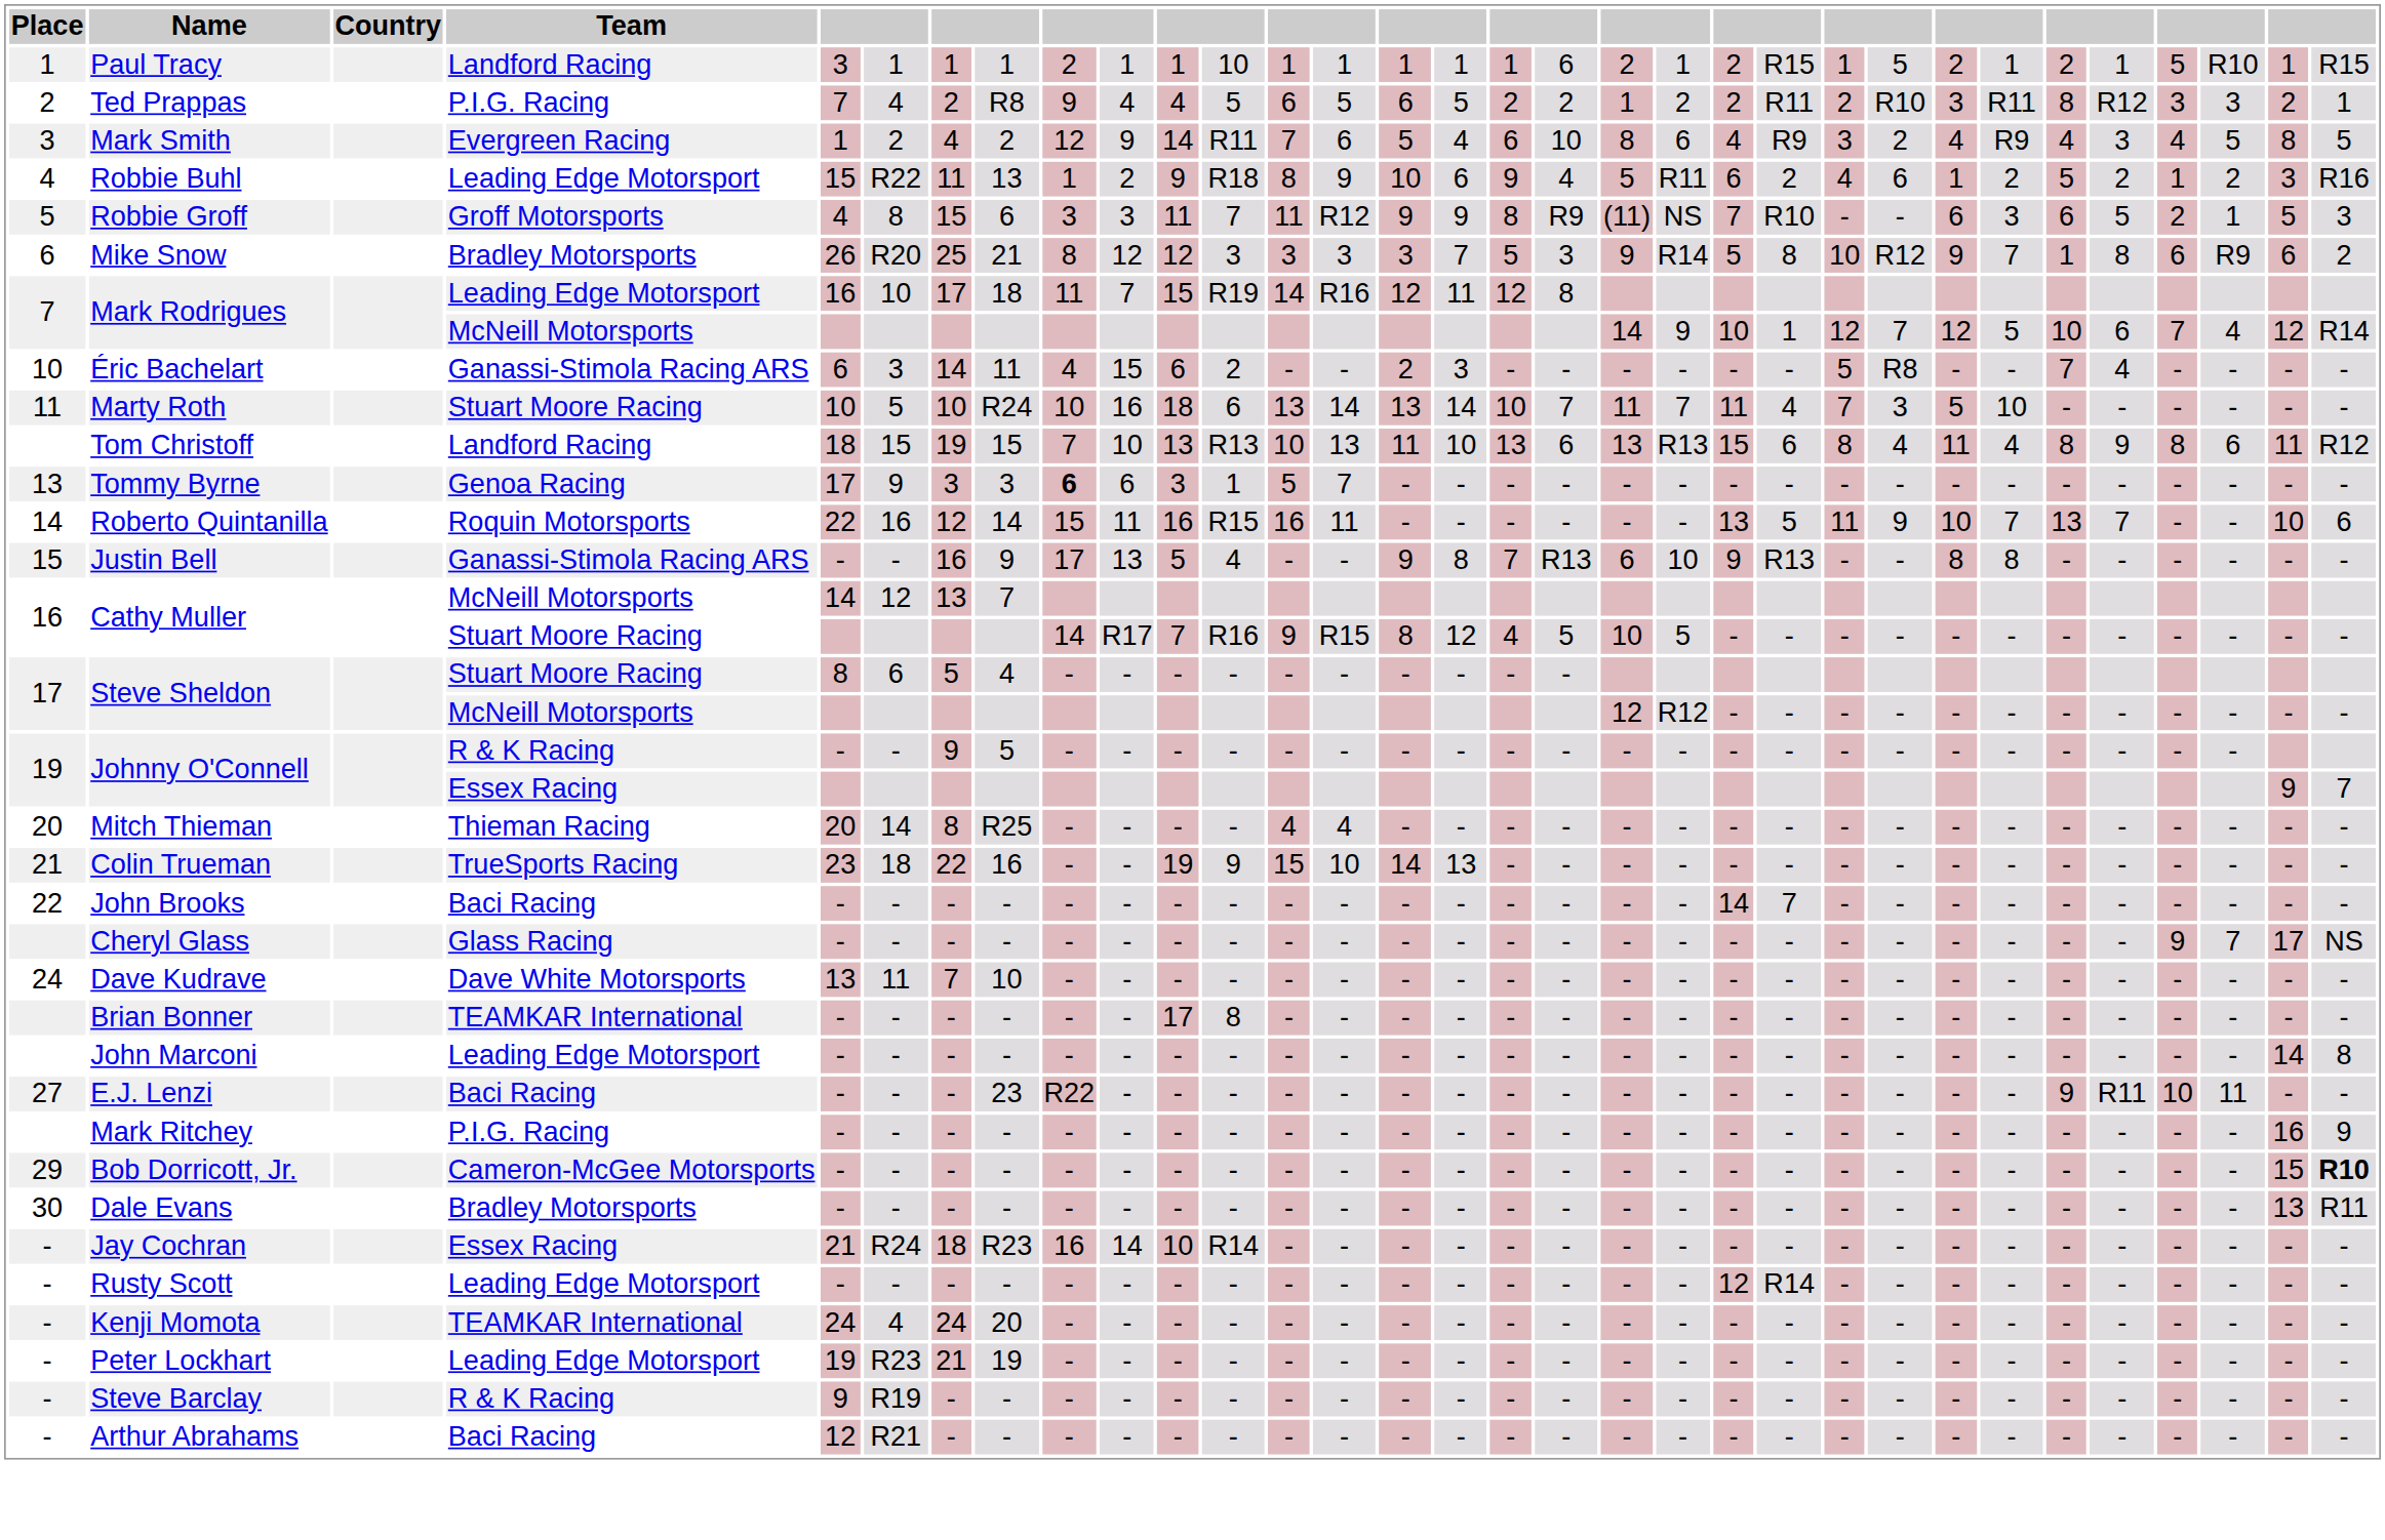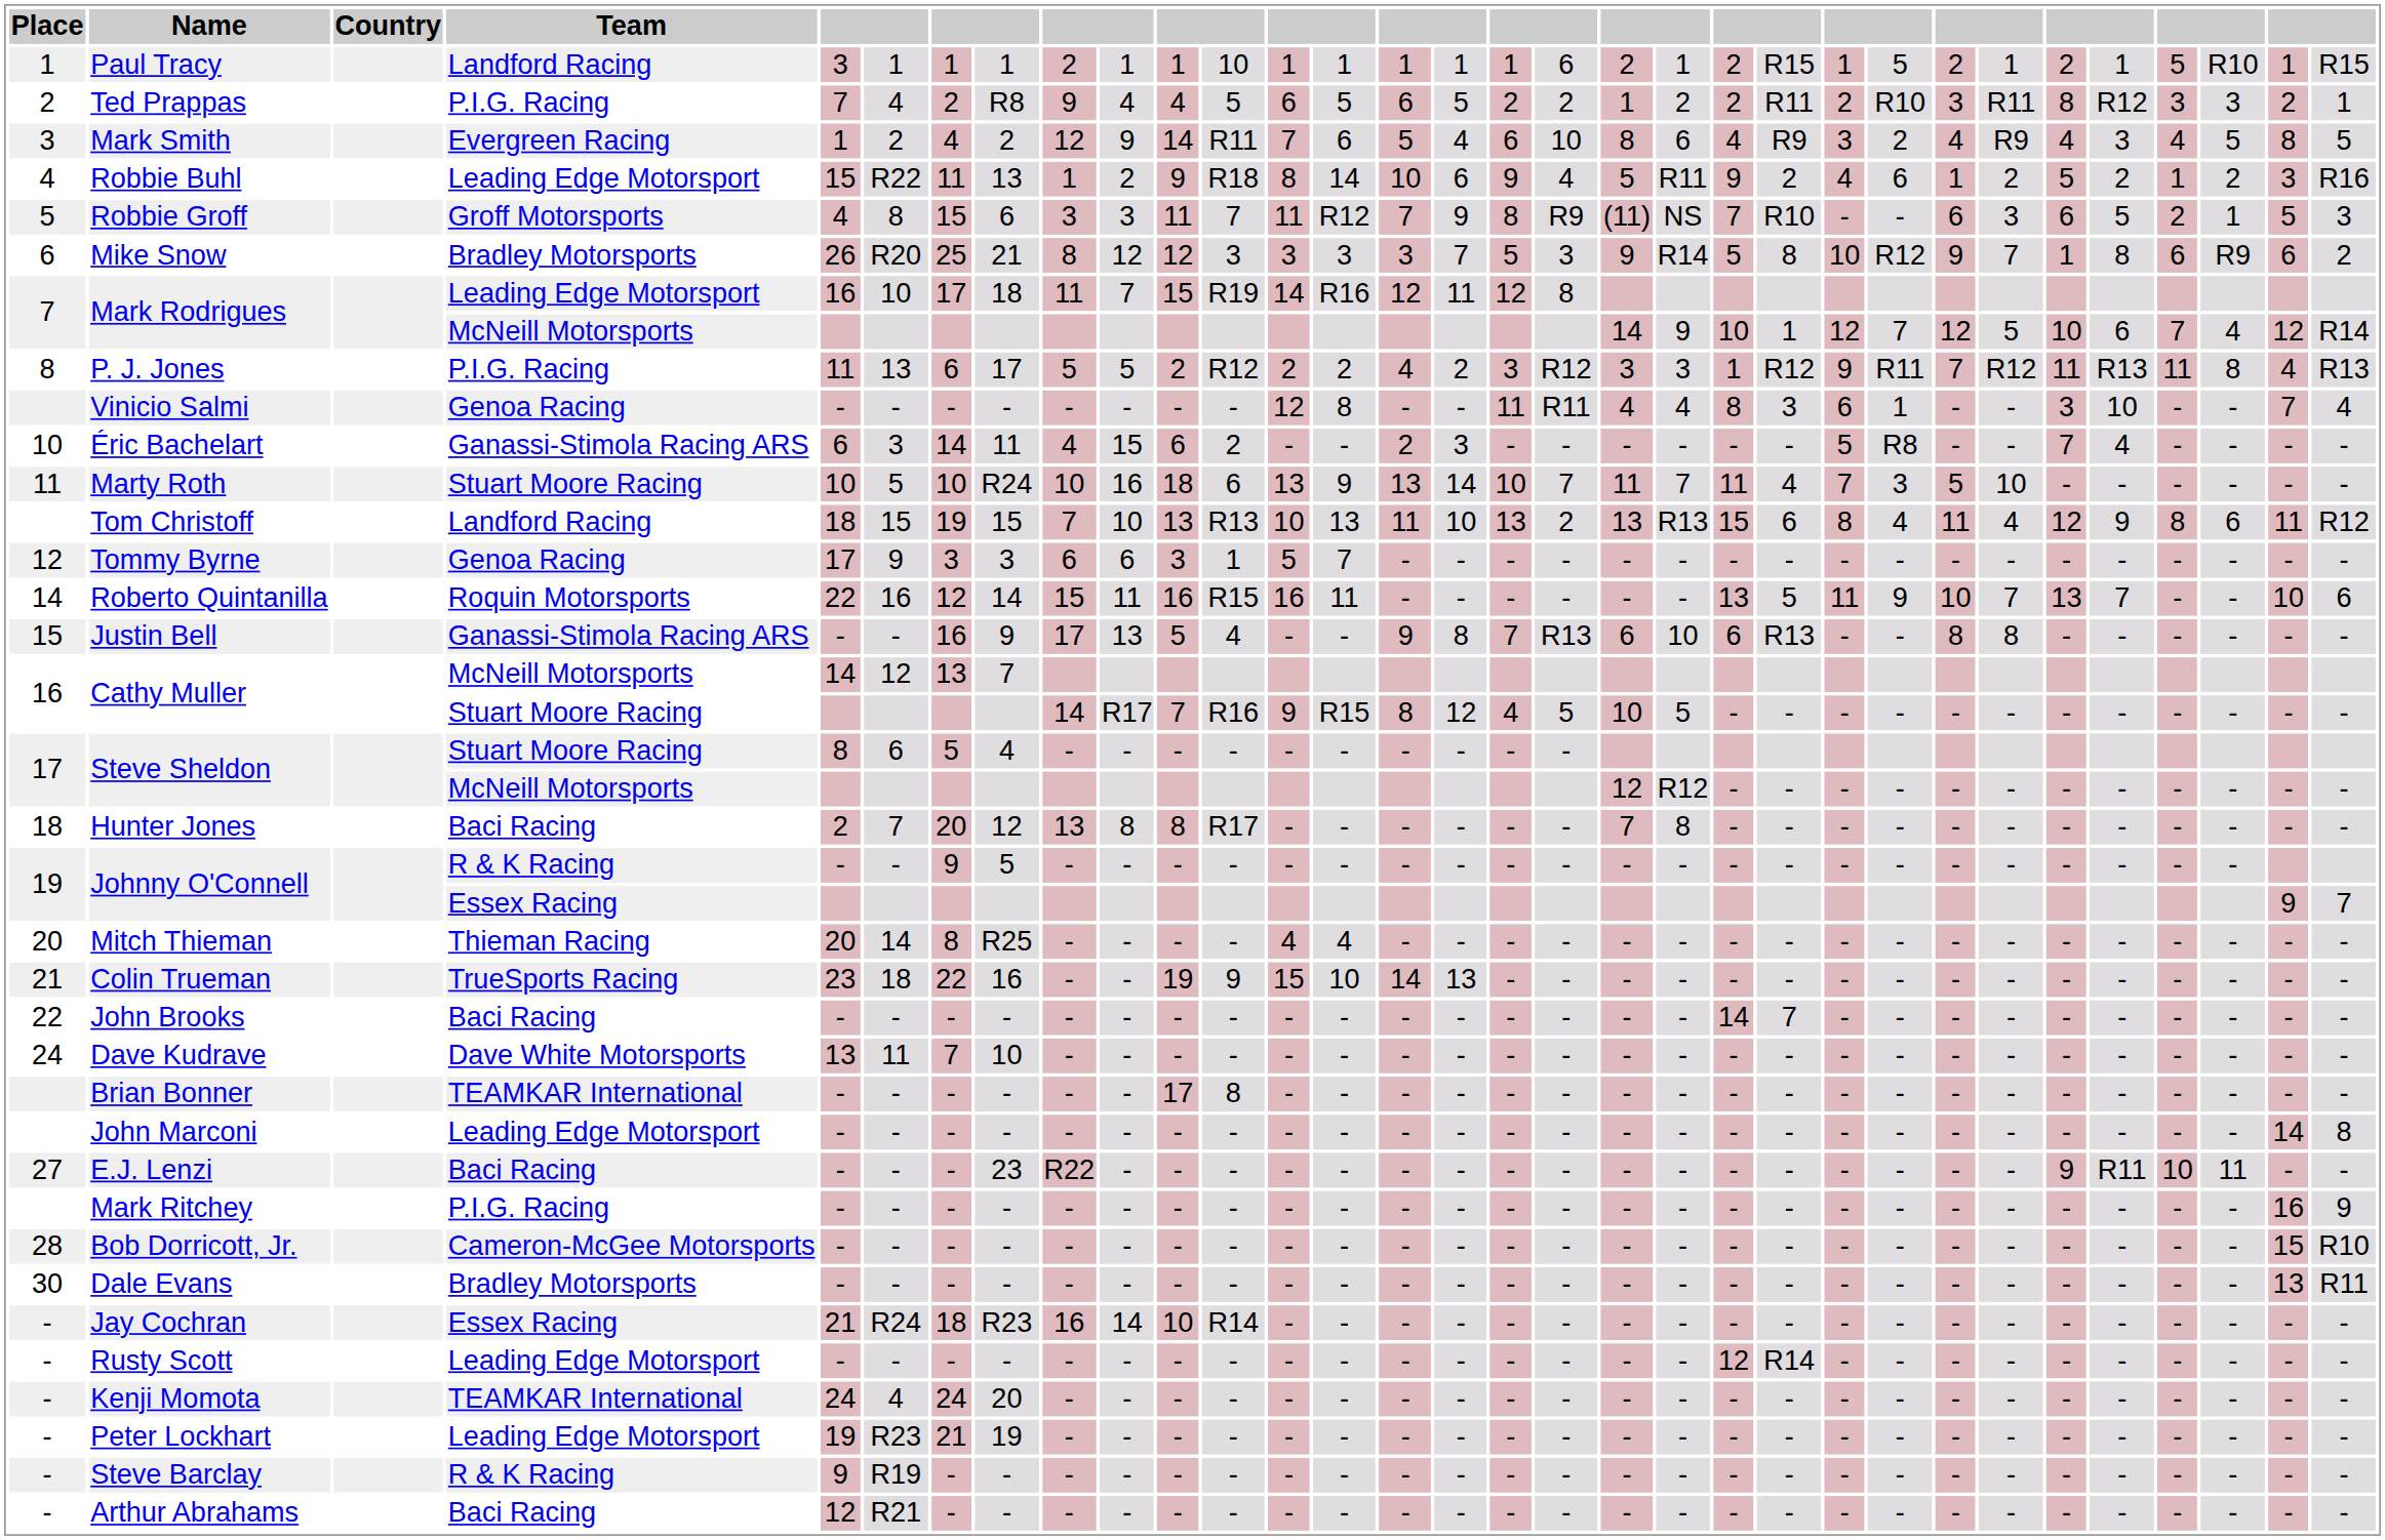Robbie Buhl | column 14: 9 -> 14
Robbie Buhl | column 21: 6 -> 9
Robbie Groff | column 15: 9 -> 7
+ row: 8 | P. J. Jones | P.I.G. Racing | 11 | 13 | 6 | 17 | 5 | 5 | 2 | R12 | 2 | 2 | 4 | 2 | 3 | R12 | 3 | 3 | 1 | R12 | 9 | R11 | 7 | R12 | 11 | R13 | 11 | 8 | 4 | R13
+ row: Vinicio Salmi | Genoa Racing | - | - | - | - | - | - | - | - | 12 | 8 | - | - | 11 | R11 | 4 | 4 | 8 | 3 | 6 | 1 | - | - | 3 | 10 | - | - | 7 | 4
Marty Roth | column 14: 14 -> 9
Tom Christoff | column 18: 6 -> 2
Tom Christoff | column 27: 8 -> 12
Tommy Byrne | Place: 13 -> 12
Tommy Byrne | column 9: bold -> normal
Justin Bell | column 21: 9 -> 6
+ row: 18 | Hunter Jones | Baci Racing | 2 | 7 | 20 | 12 | 13 | 8 | 8 | R17 | - | - | - | - | - | - | 7 | 8 | - | - | - | - | - | - | - | - | - | - | - | -
- row: Cheryl Glass | Glass Racing | - | - | - | - | - | - | - | - | - | - | - | - | - | - | - | - | - | - | - | - | - | - | - | - | 9 | 7 | 17 | NS
Bob Dorricott, Jr. | Place: 29 -> 28
Bob Dorricott, Jr. | column 32: bold -> normal
